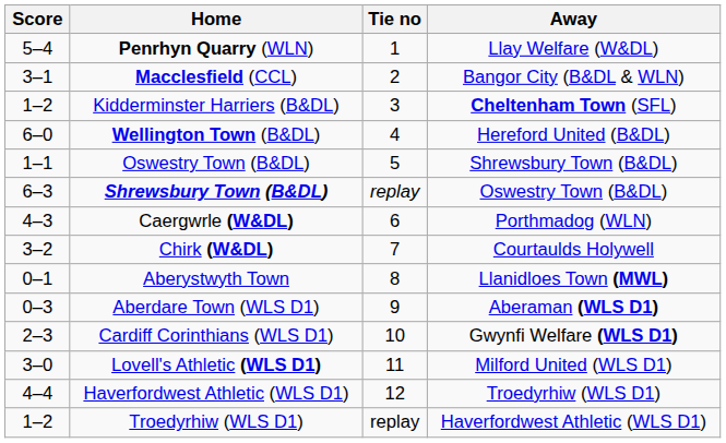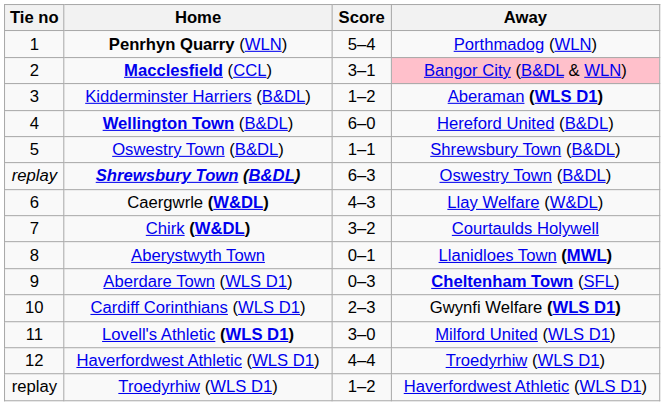columns swapped: Tie no <-> Score
Penrhyn Quarry (WLN) | Away: Llay Welfare (W&DL) -> Porthmadog (WLN)
Macclesfield (CCL) | Away: no background -> pink background
Kidderminster Harriers (B&DL) | Away: Cheltenham Town (SFL) -> Aberaman (WLS D1)
Caergwrle (W&DL) | Away: Porthmadog (WLN) -> Llay Welfare (W&DL)
Aberdare Town (WLS D1) | Away: Aberaman (WLS D1) -> Cheltenham Town (SFL)
